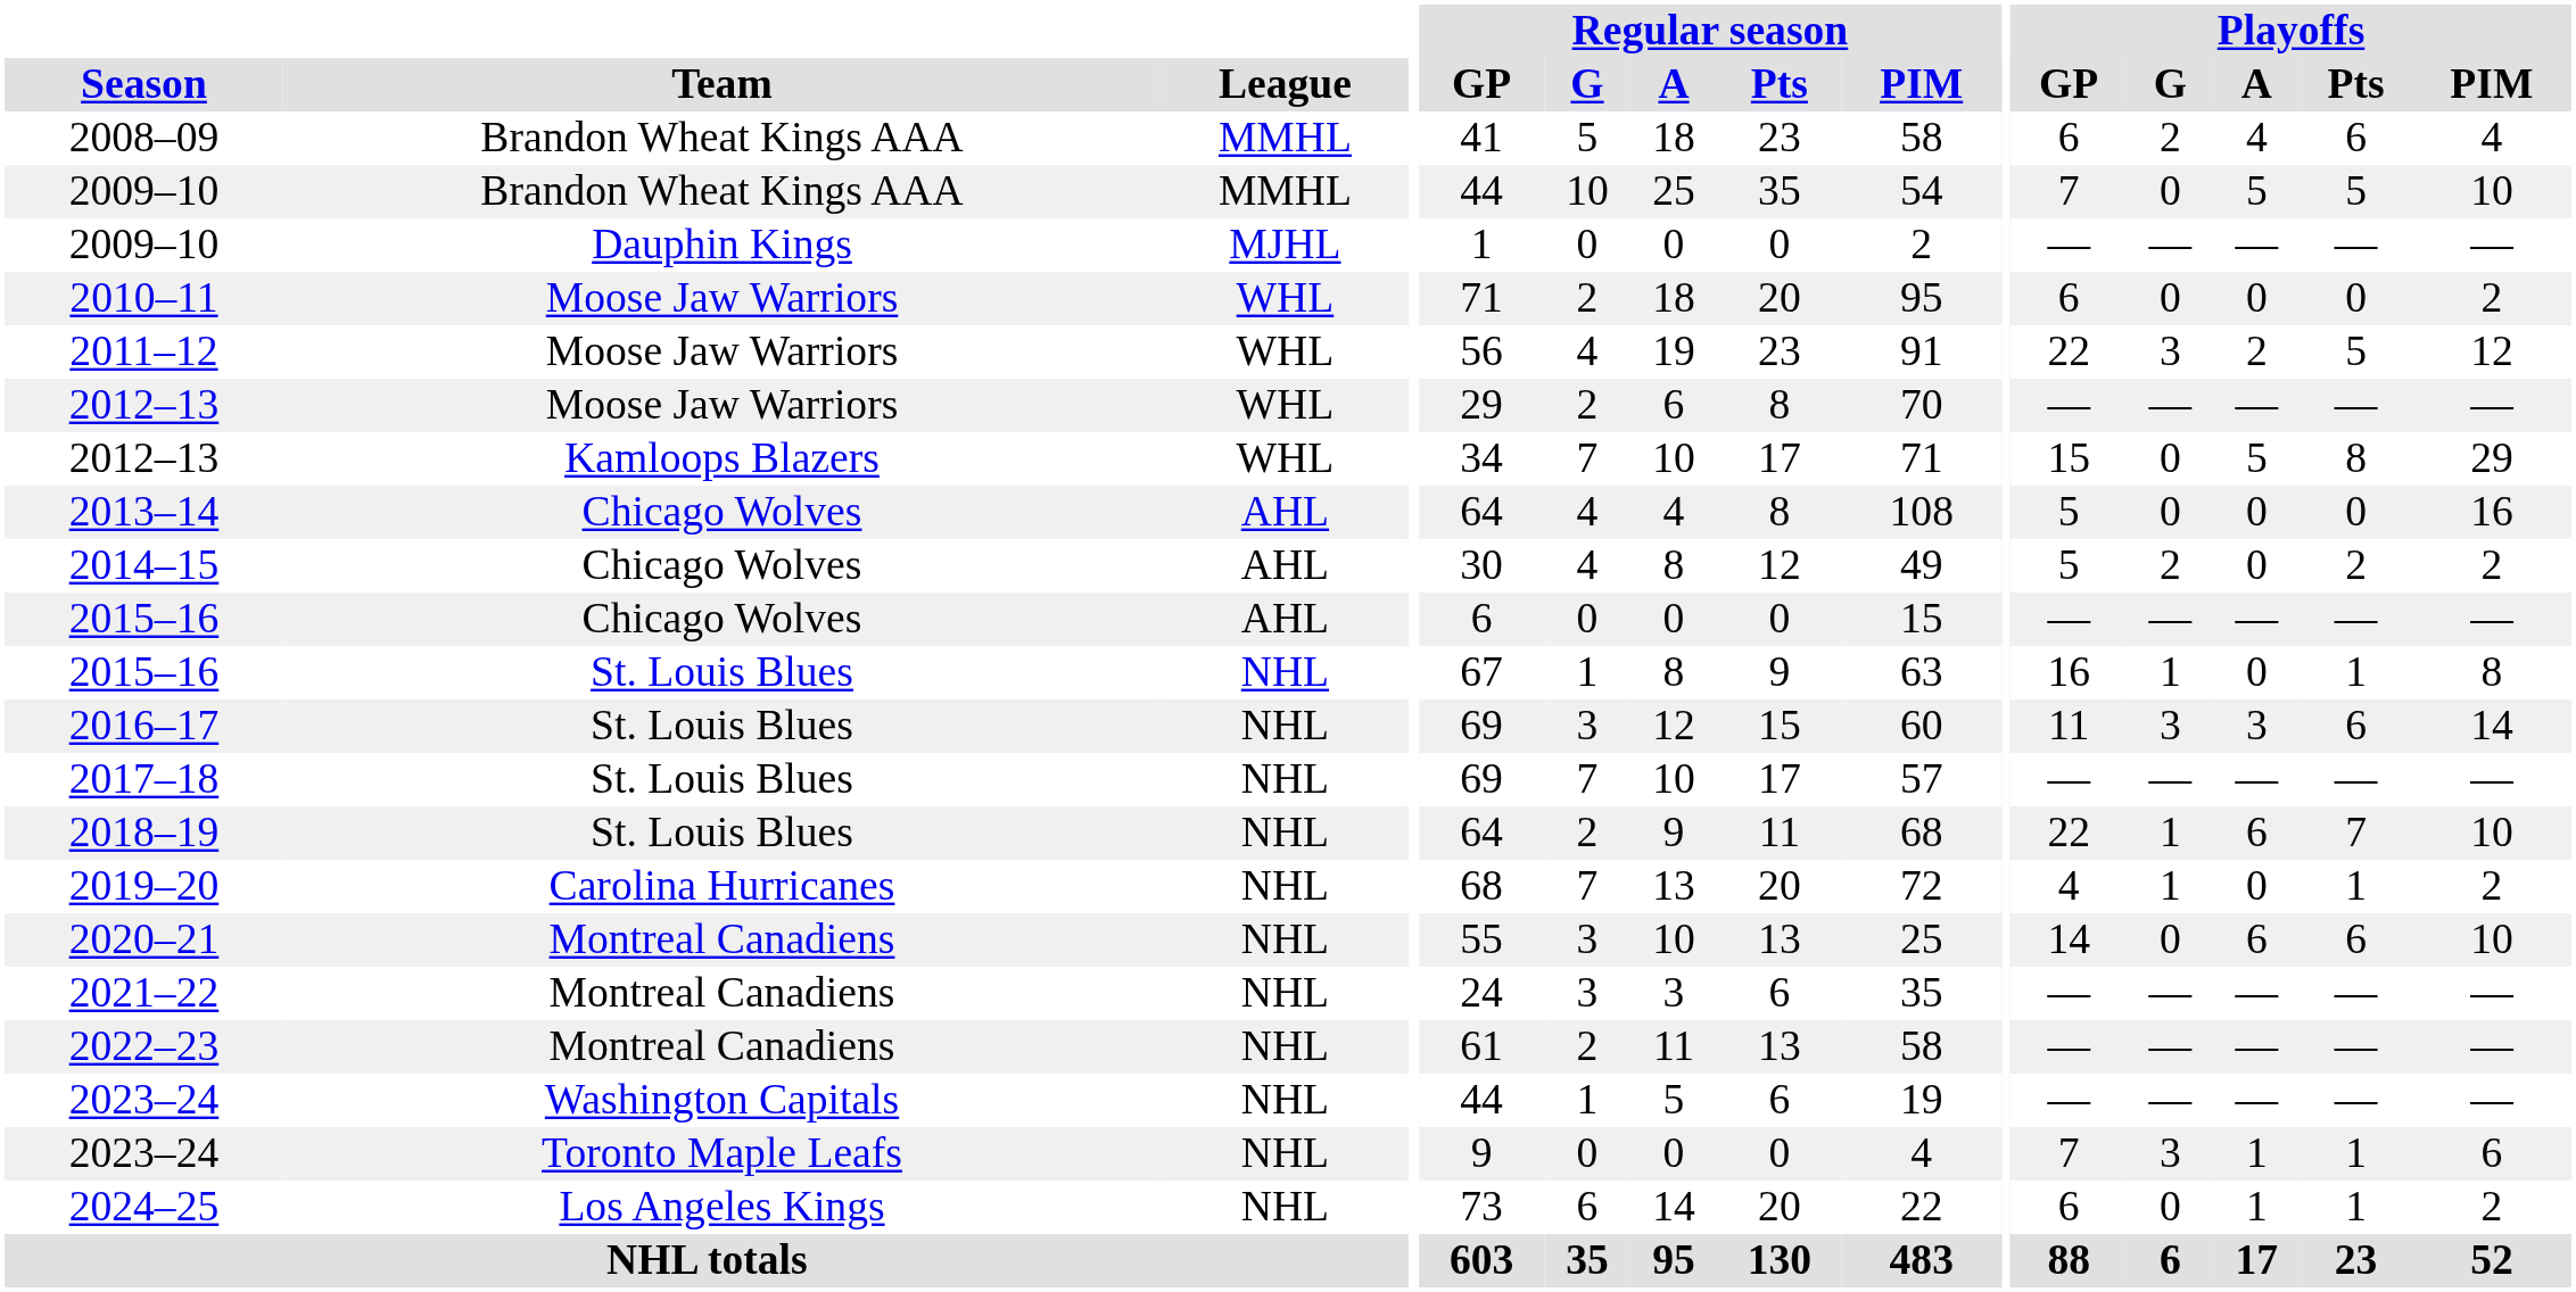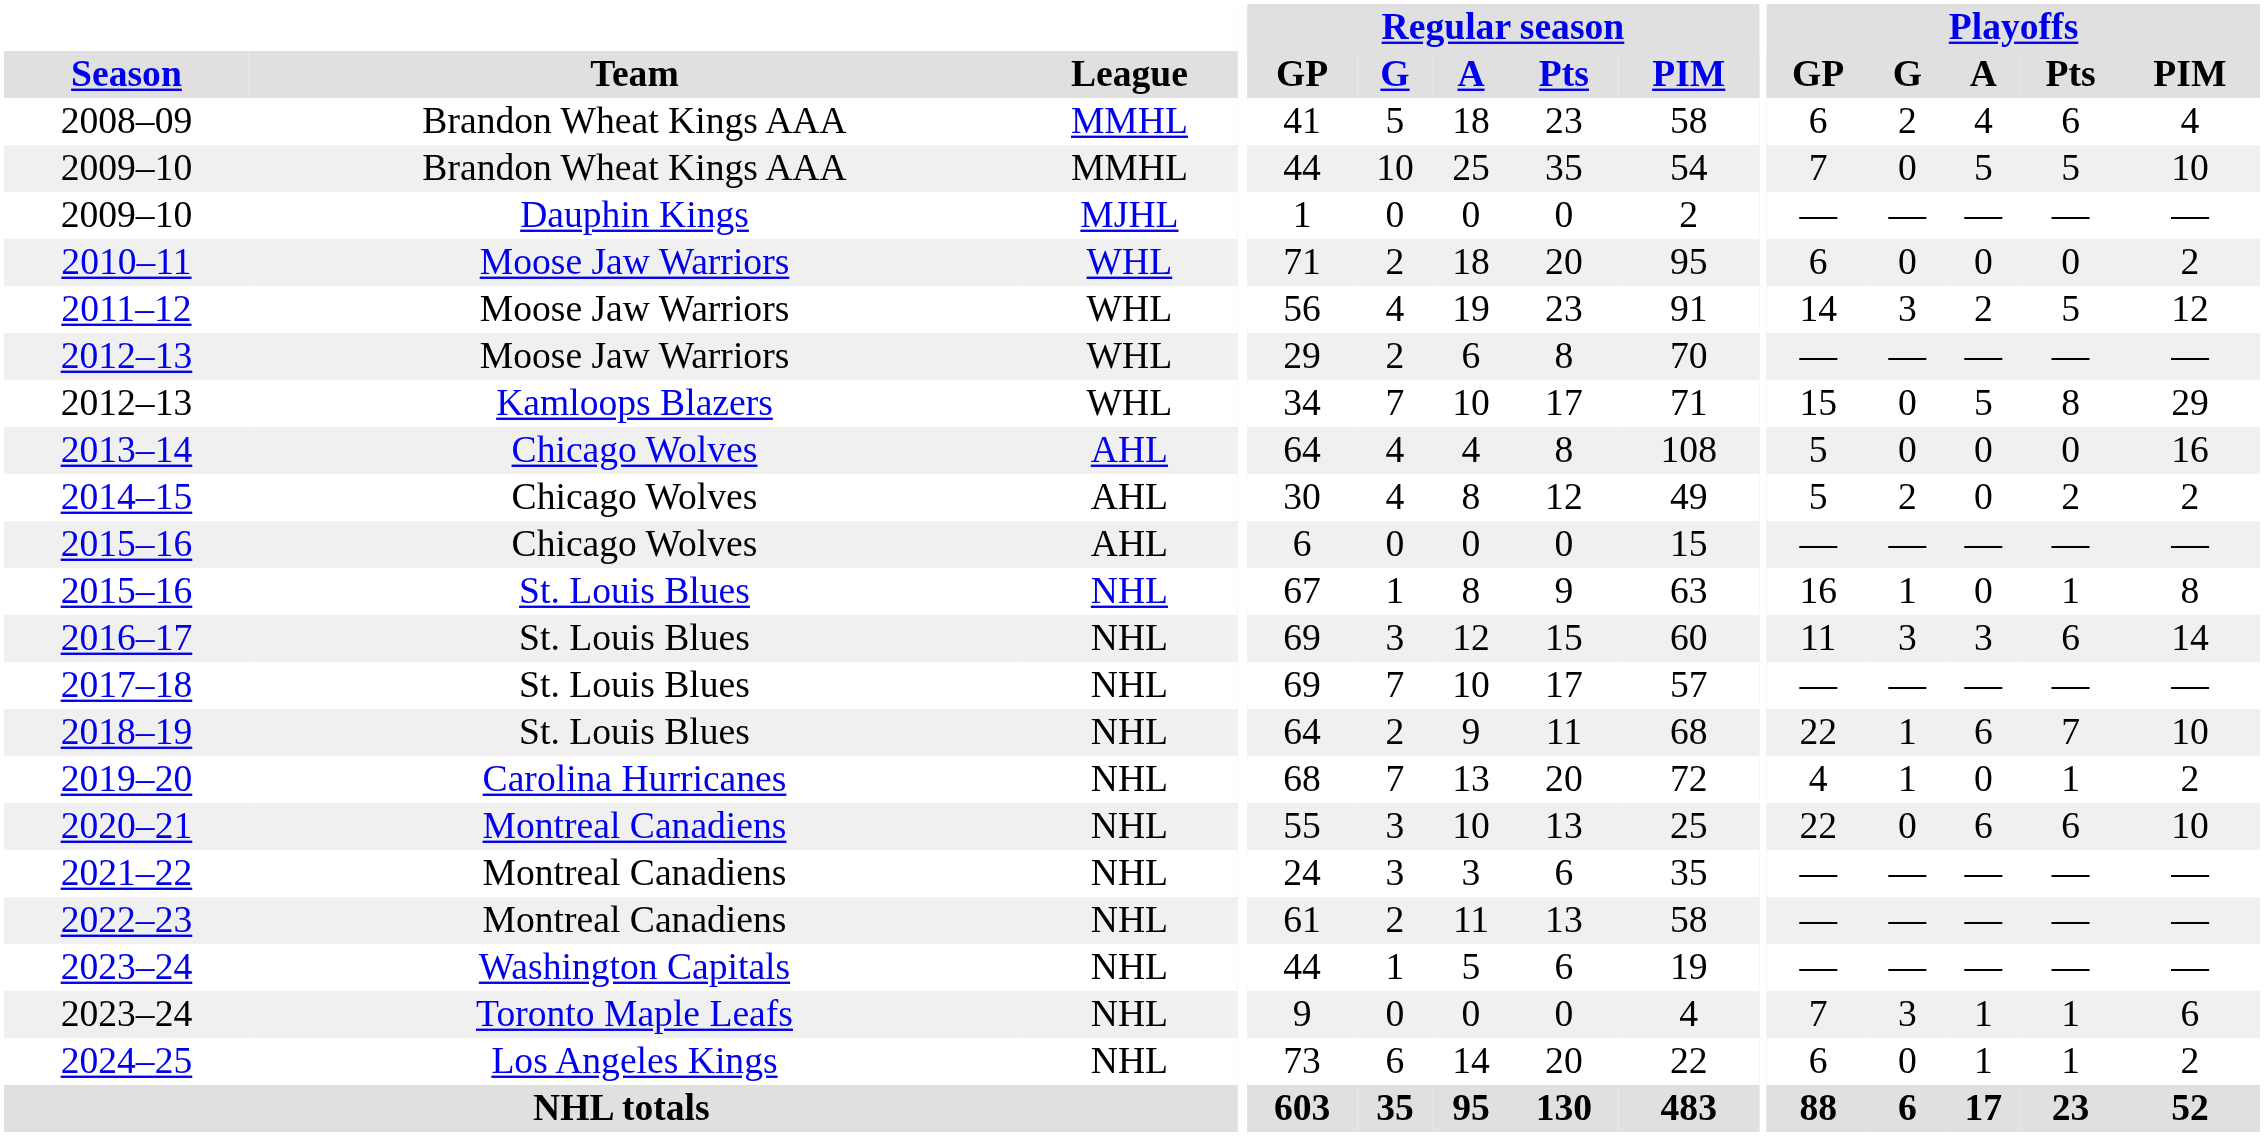2011–12 | Playoffs / GP: 22 -> 14
2020–21 | Playoffs / GP: 14 -> 22
